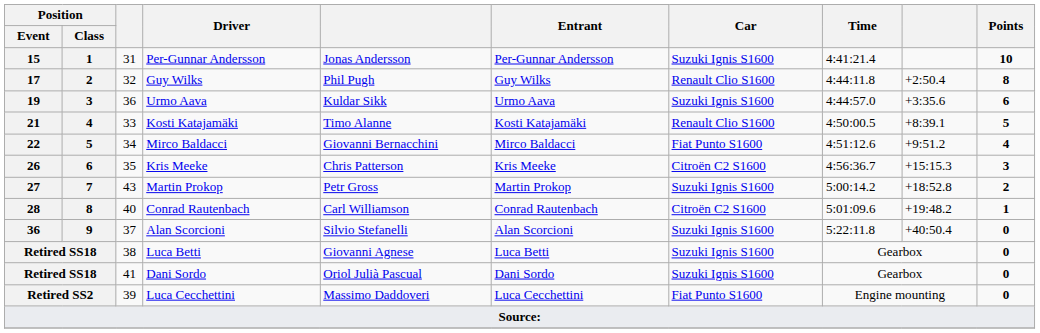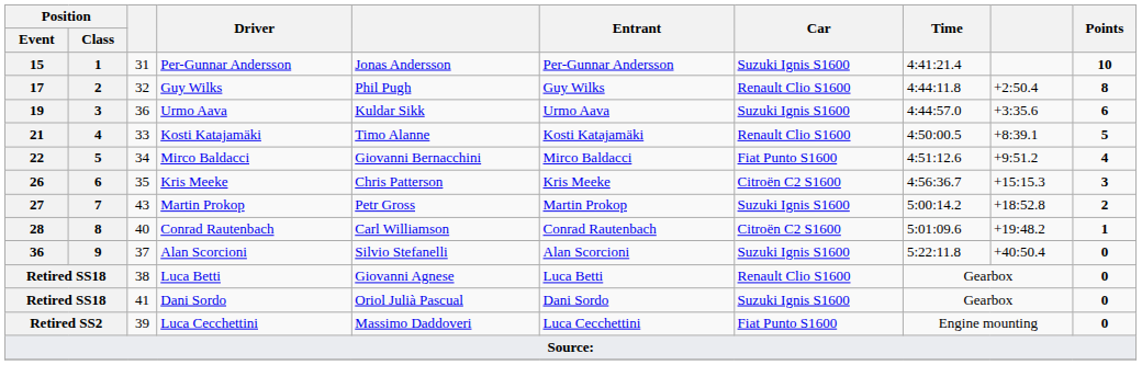Retired SS18 / Luca Betti | Car: Suzuki Ignis S1600 -> Renault Clio S1600
